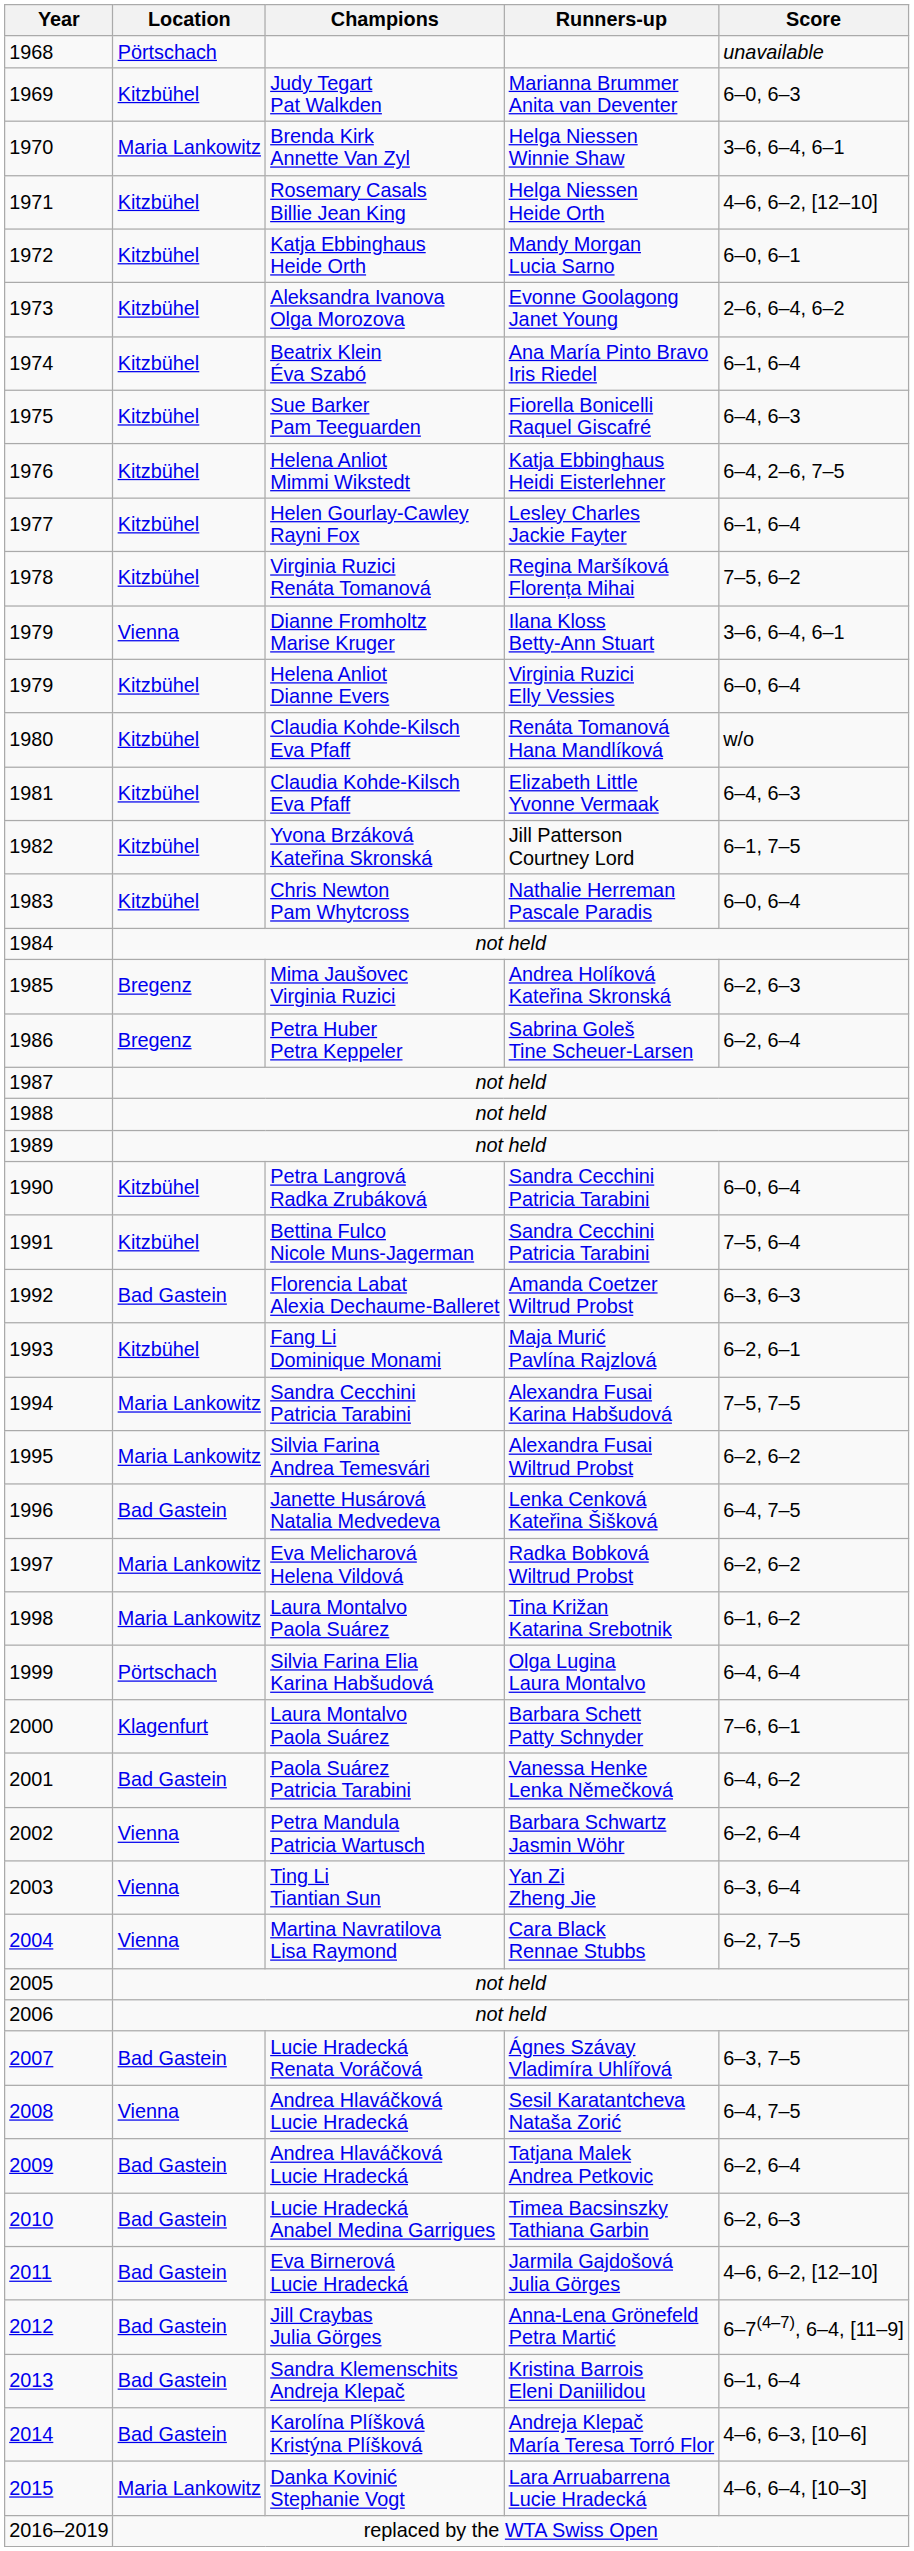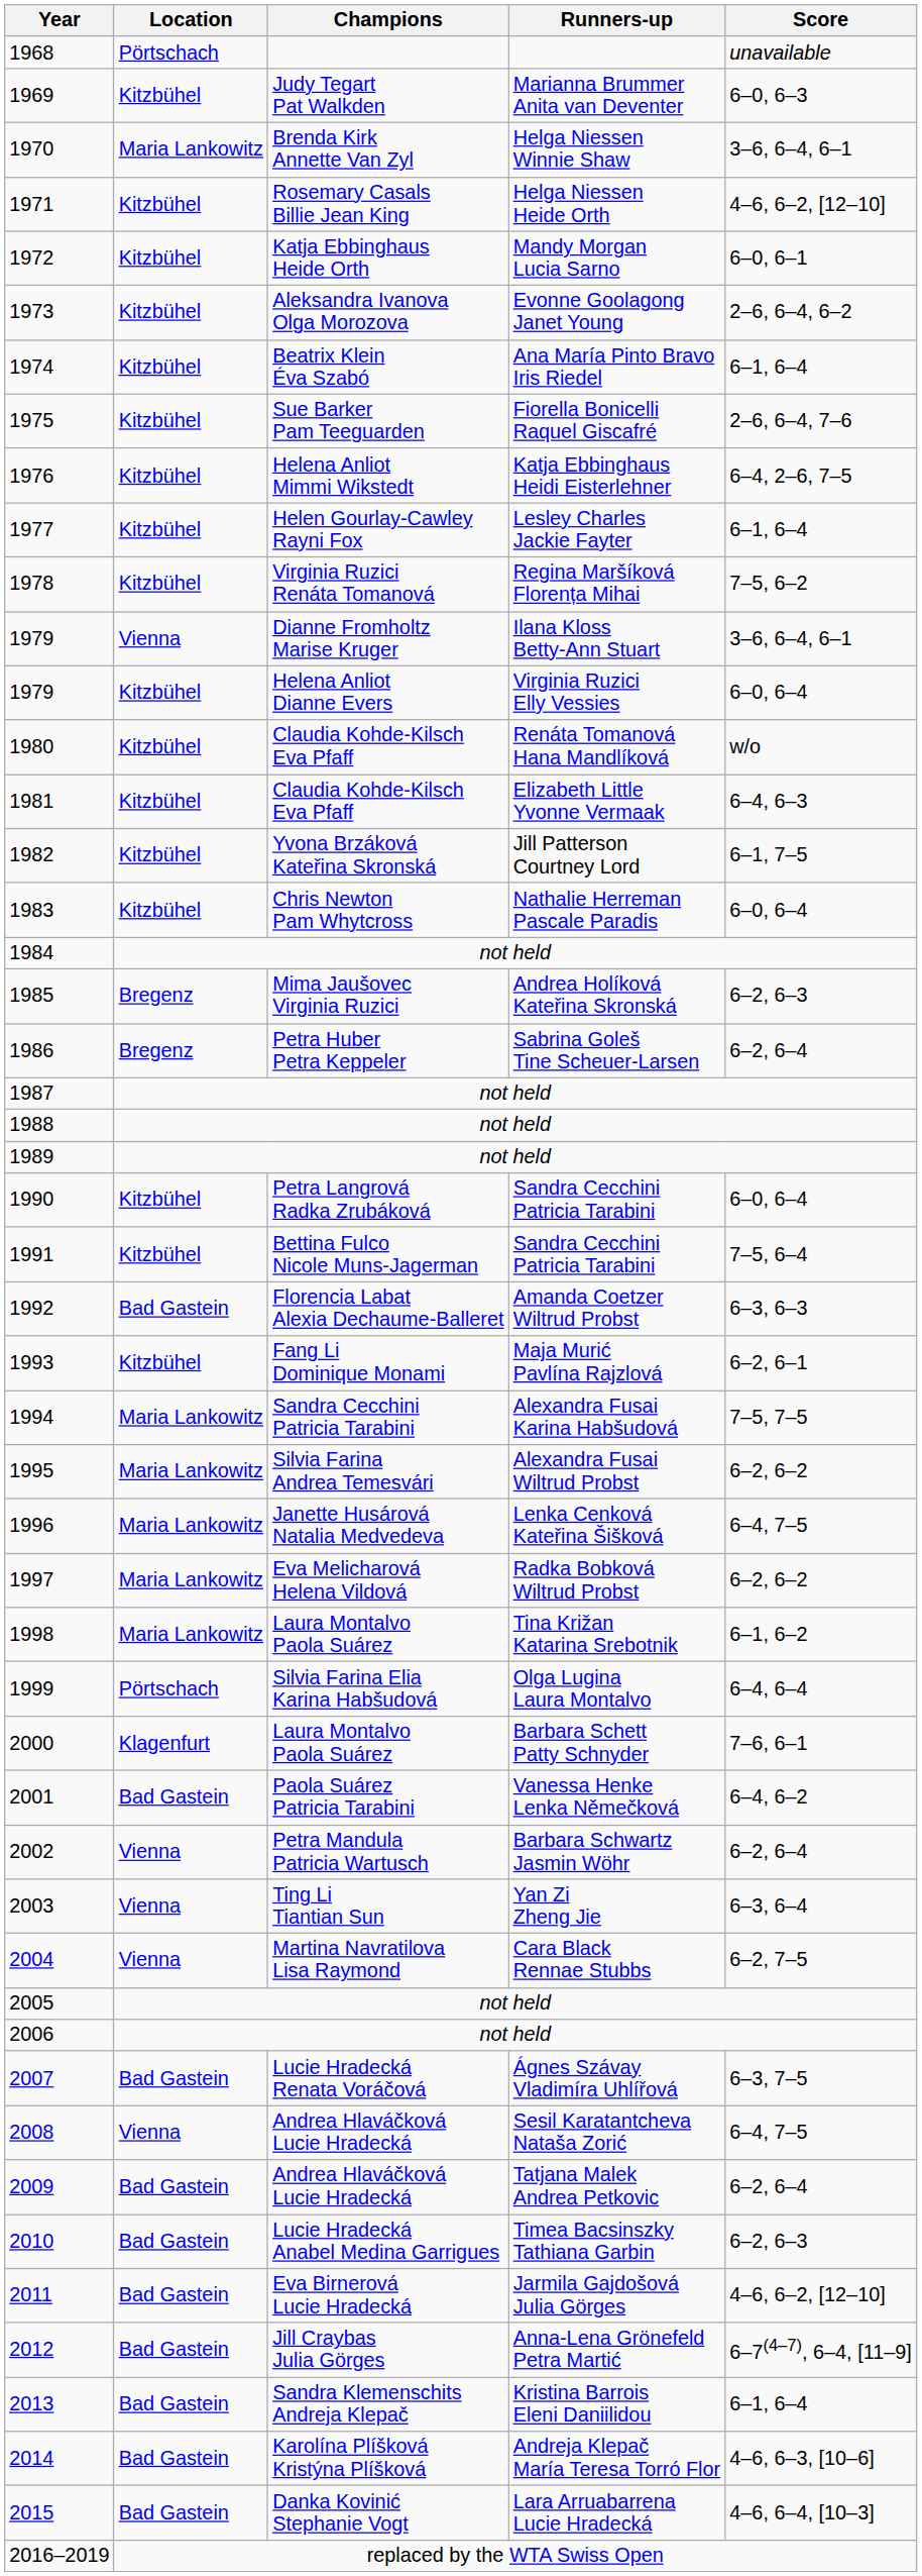1975 | Score: 6–4, 6–3 -> 2–6, 6–4, 7–6
1996 | Location: Bad Gastein -> Maria Lankowitz
2015 | Location: Maria Lankowitz -> Bad Gastein
